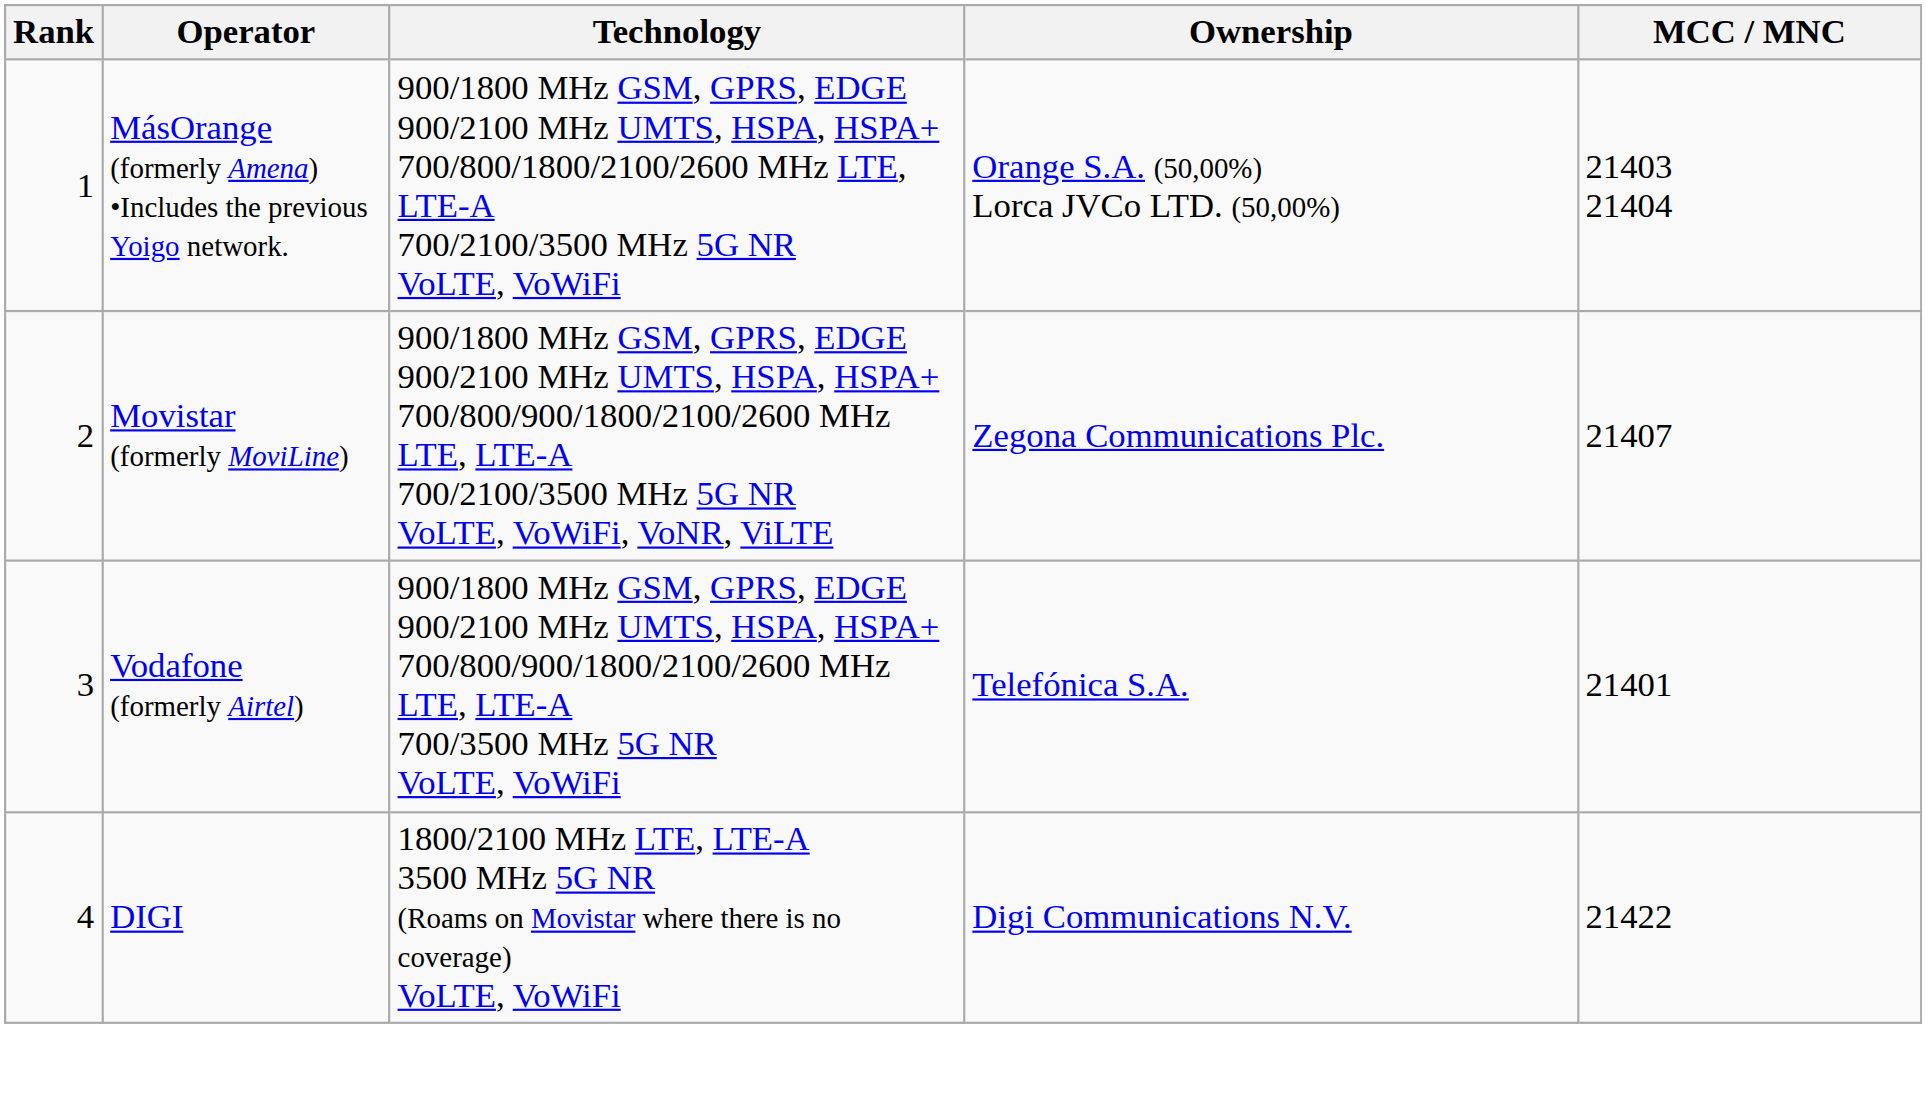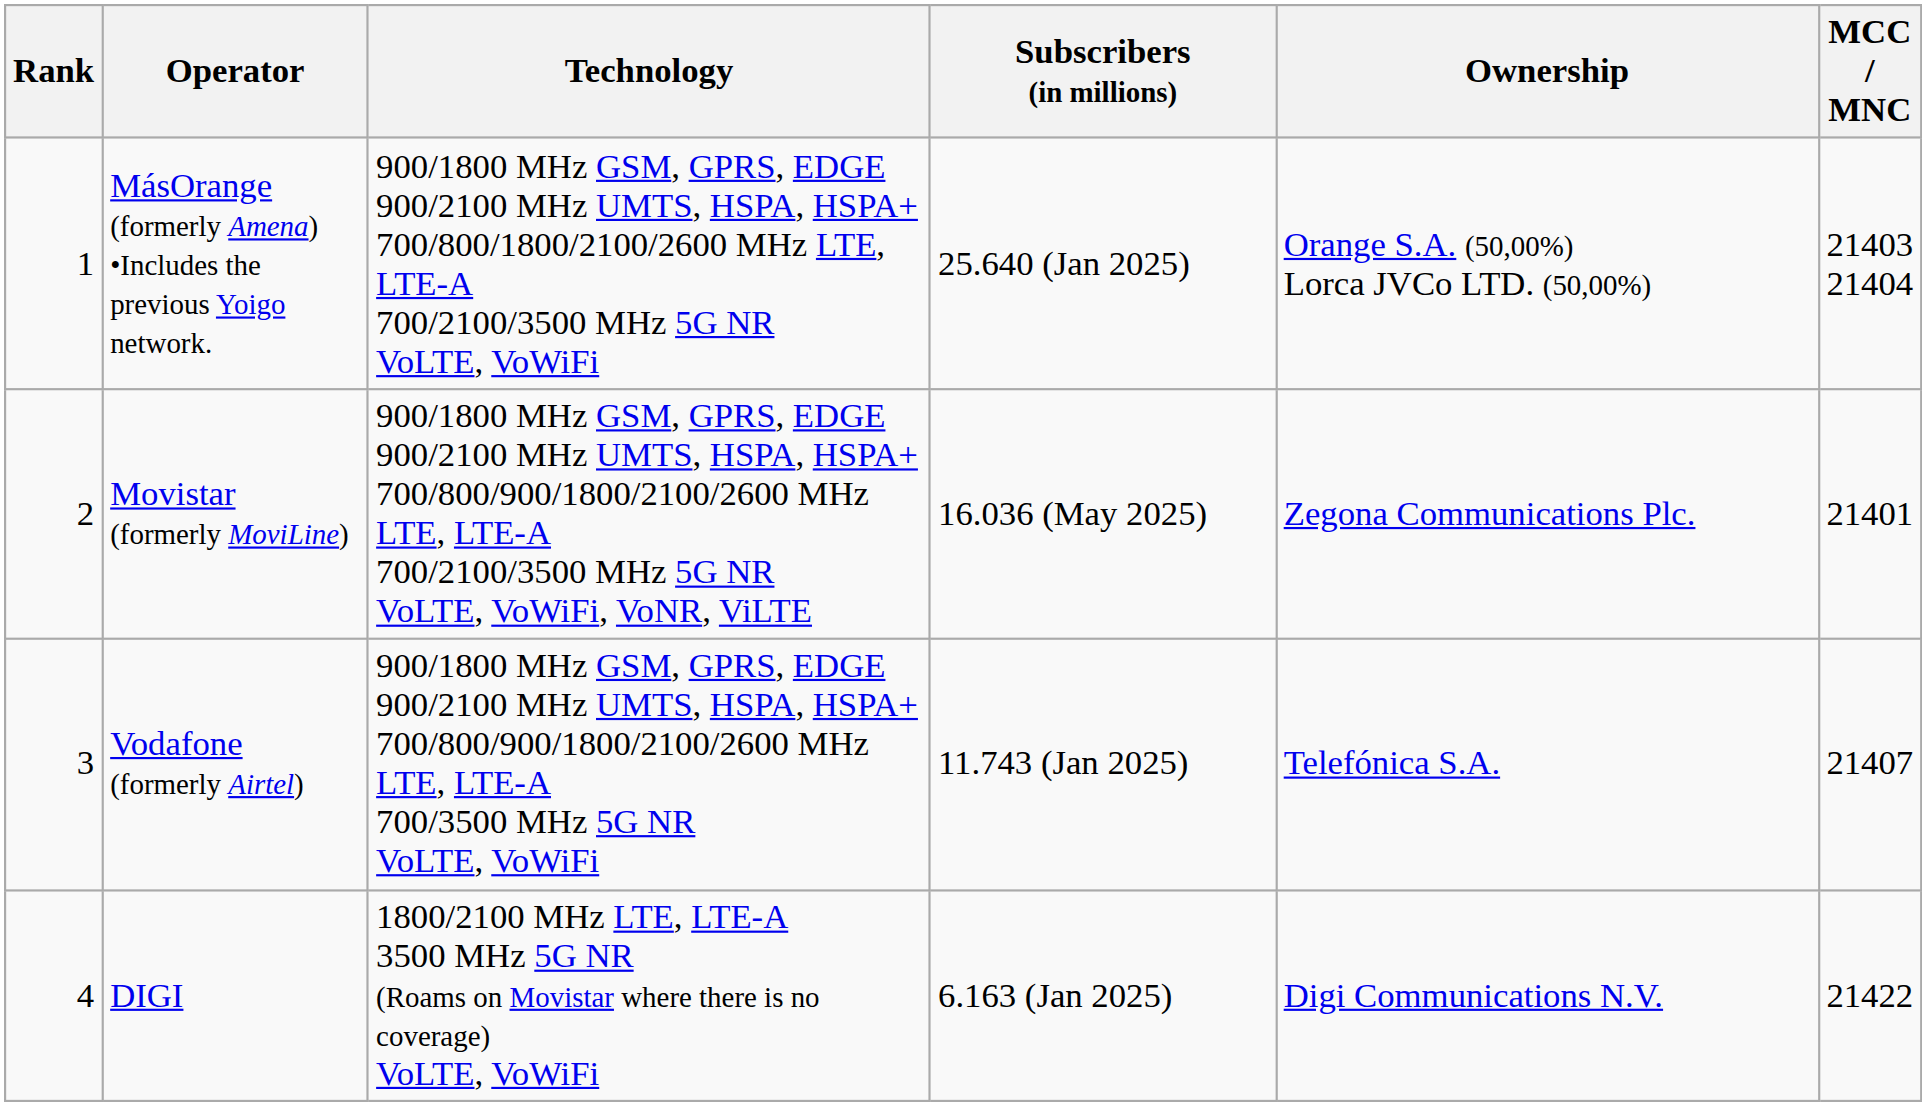+ column: Subscribers (in millions) | 25.640 (Jan 2025) | 16.036 (May 2025) | 11.743 (Jan 2025) | 6.163 (Jan 2025)
Movistar (formerly MoviLine) | MCC / MNC: 21407 -> 21401
Vodafone (formerly Airtel) | MCC / MNC: 21401 -> 21407
